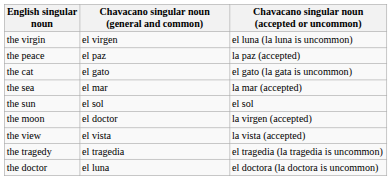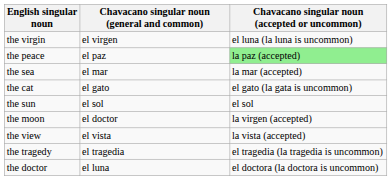the peace | Chavacano singular noun (accepted or uncommon): no background -> lightgreen background
rows swapped: the sea <-> the cat
